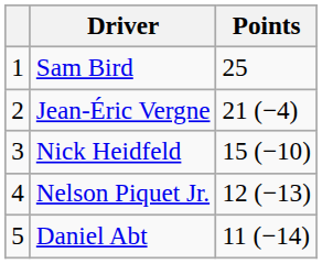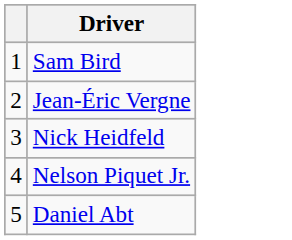- column: Points | 25 | 21 (−4) | 15 (−10) | 12 (−13) | 11 (−14)
